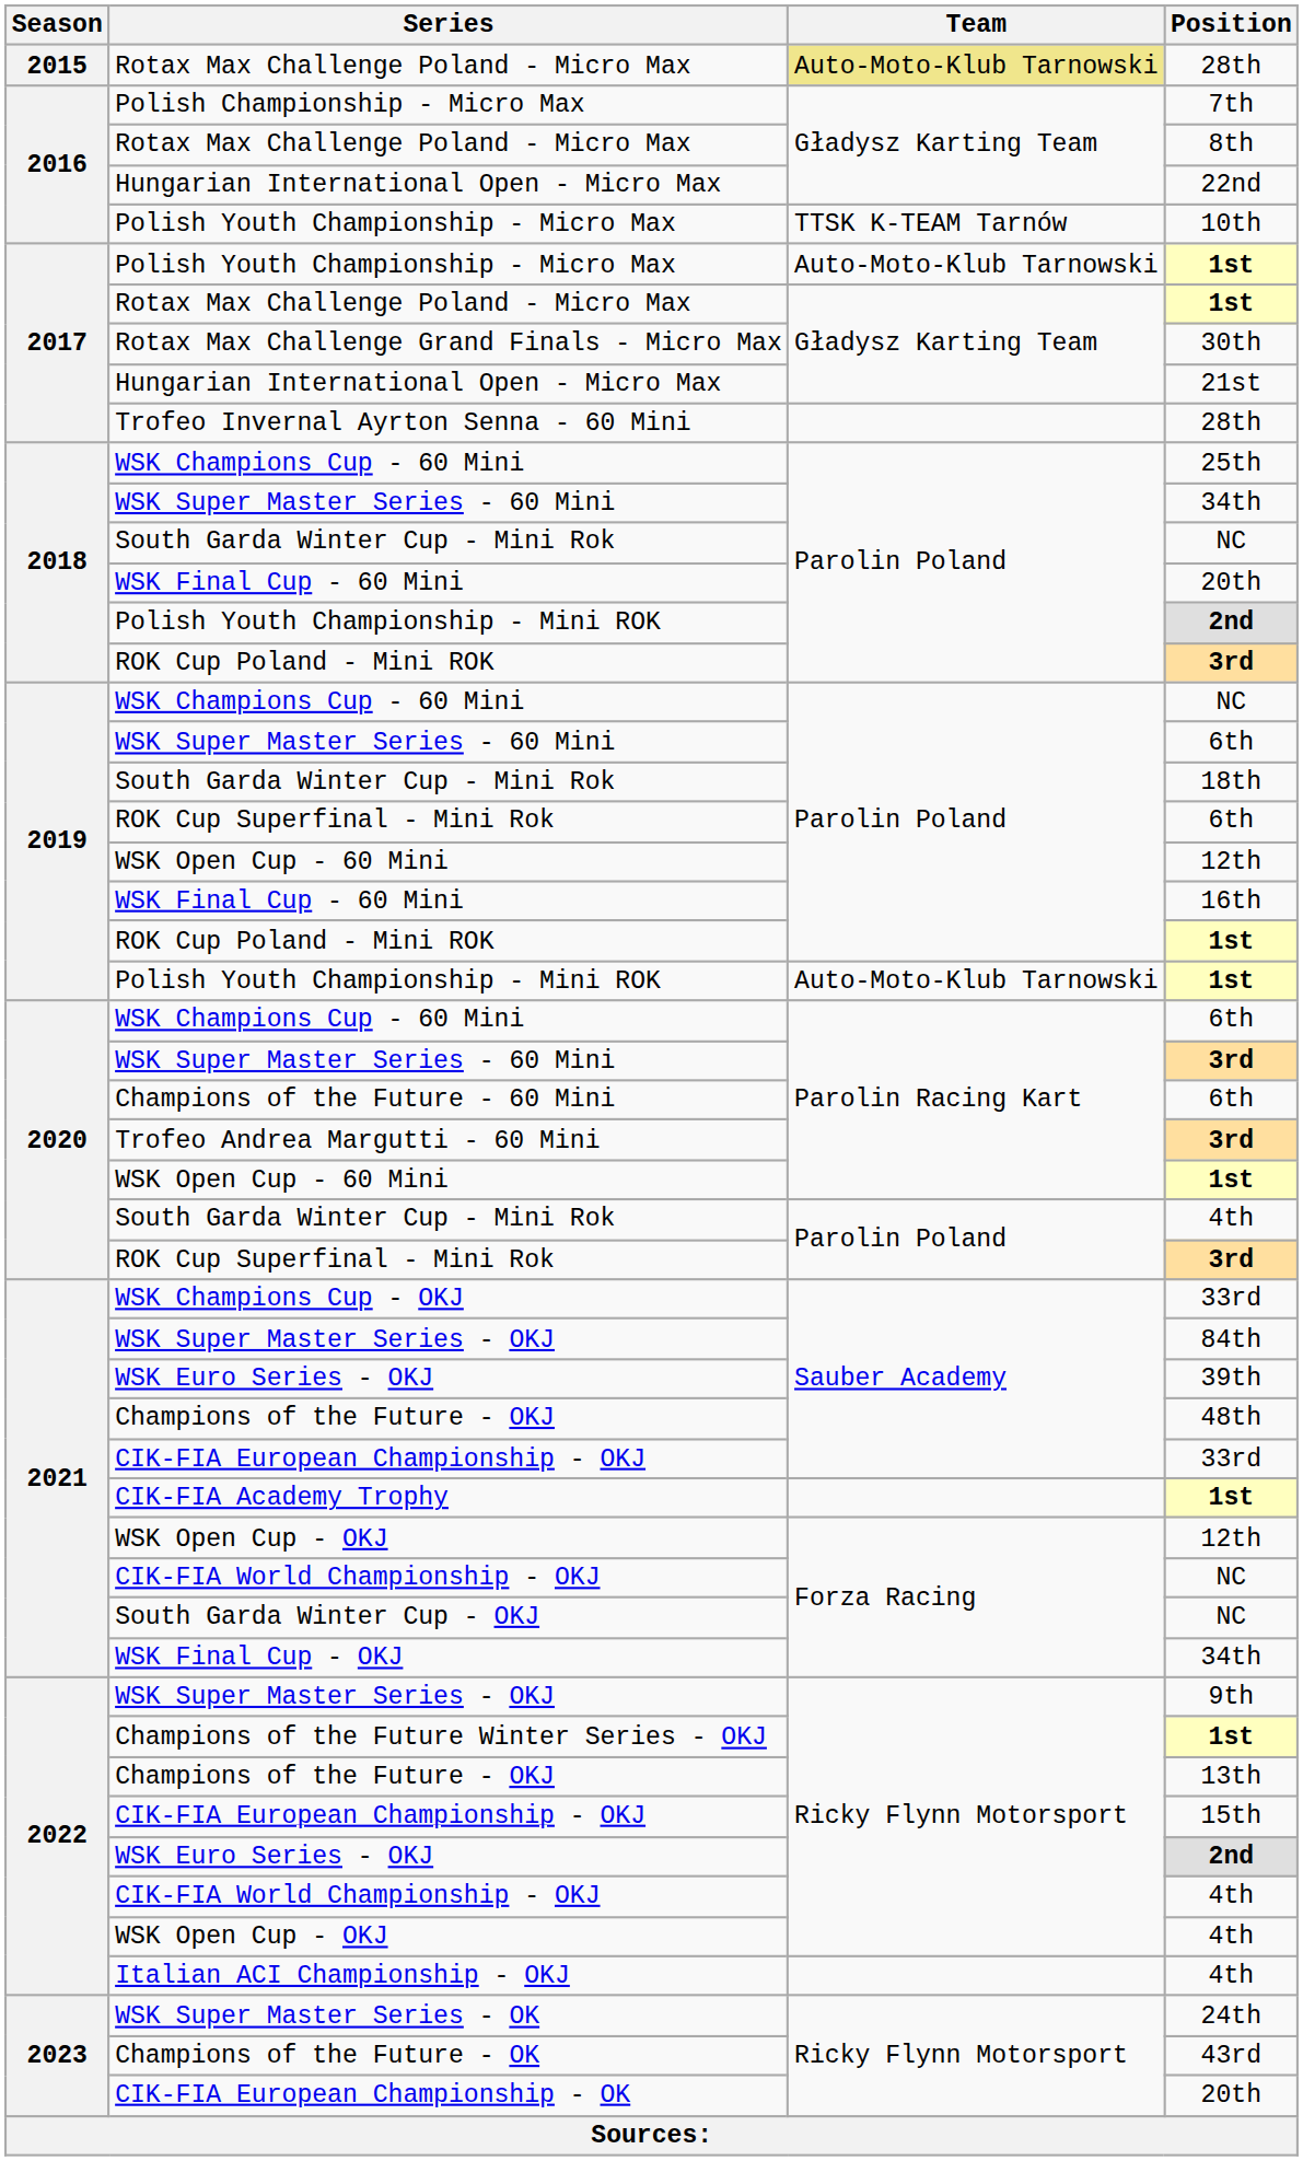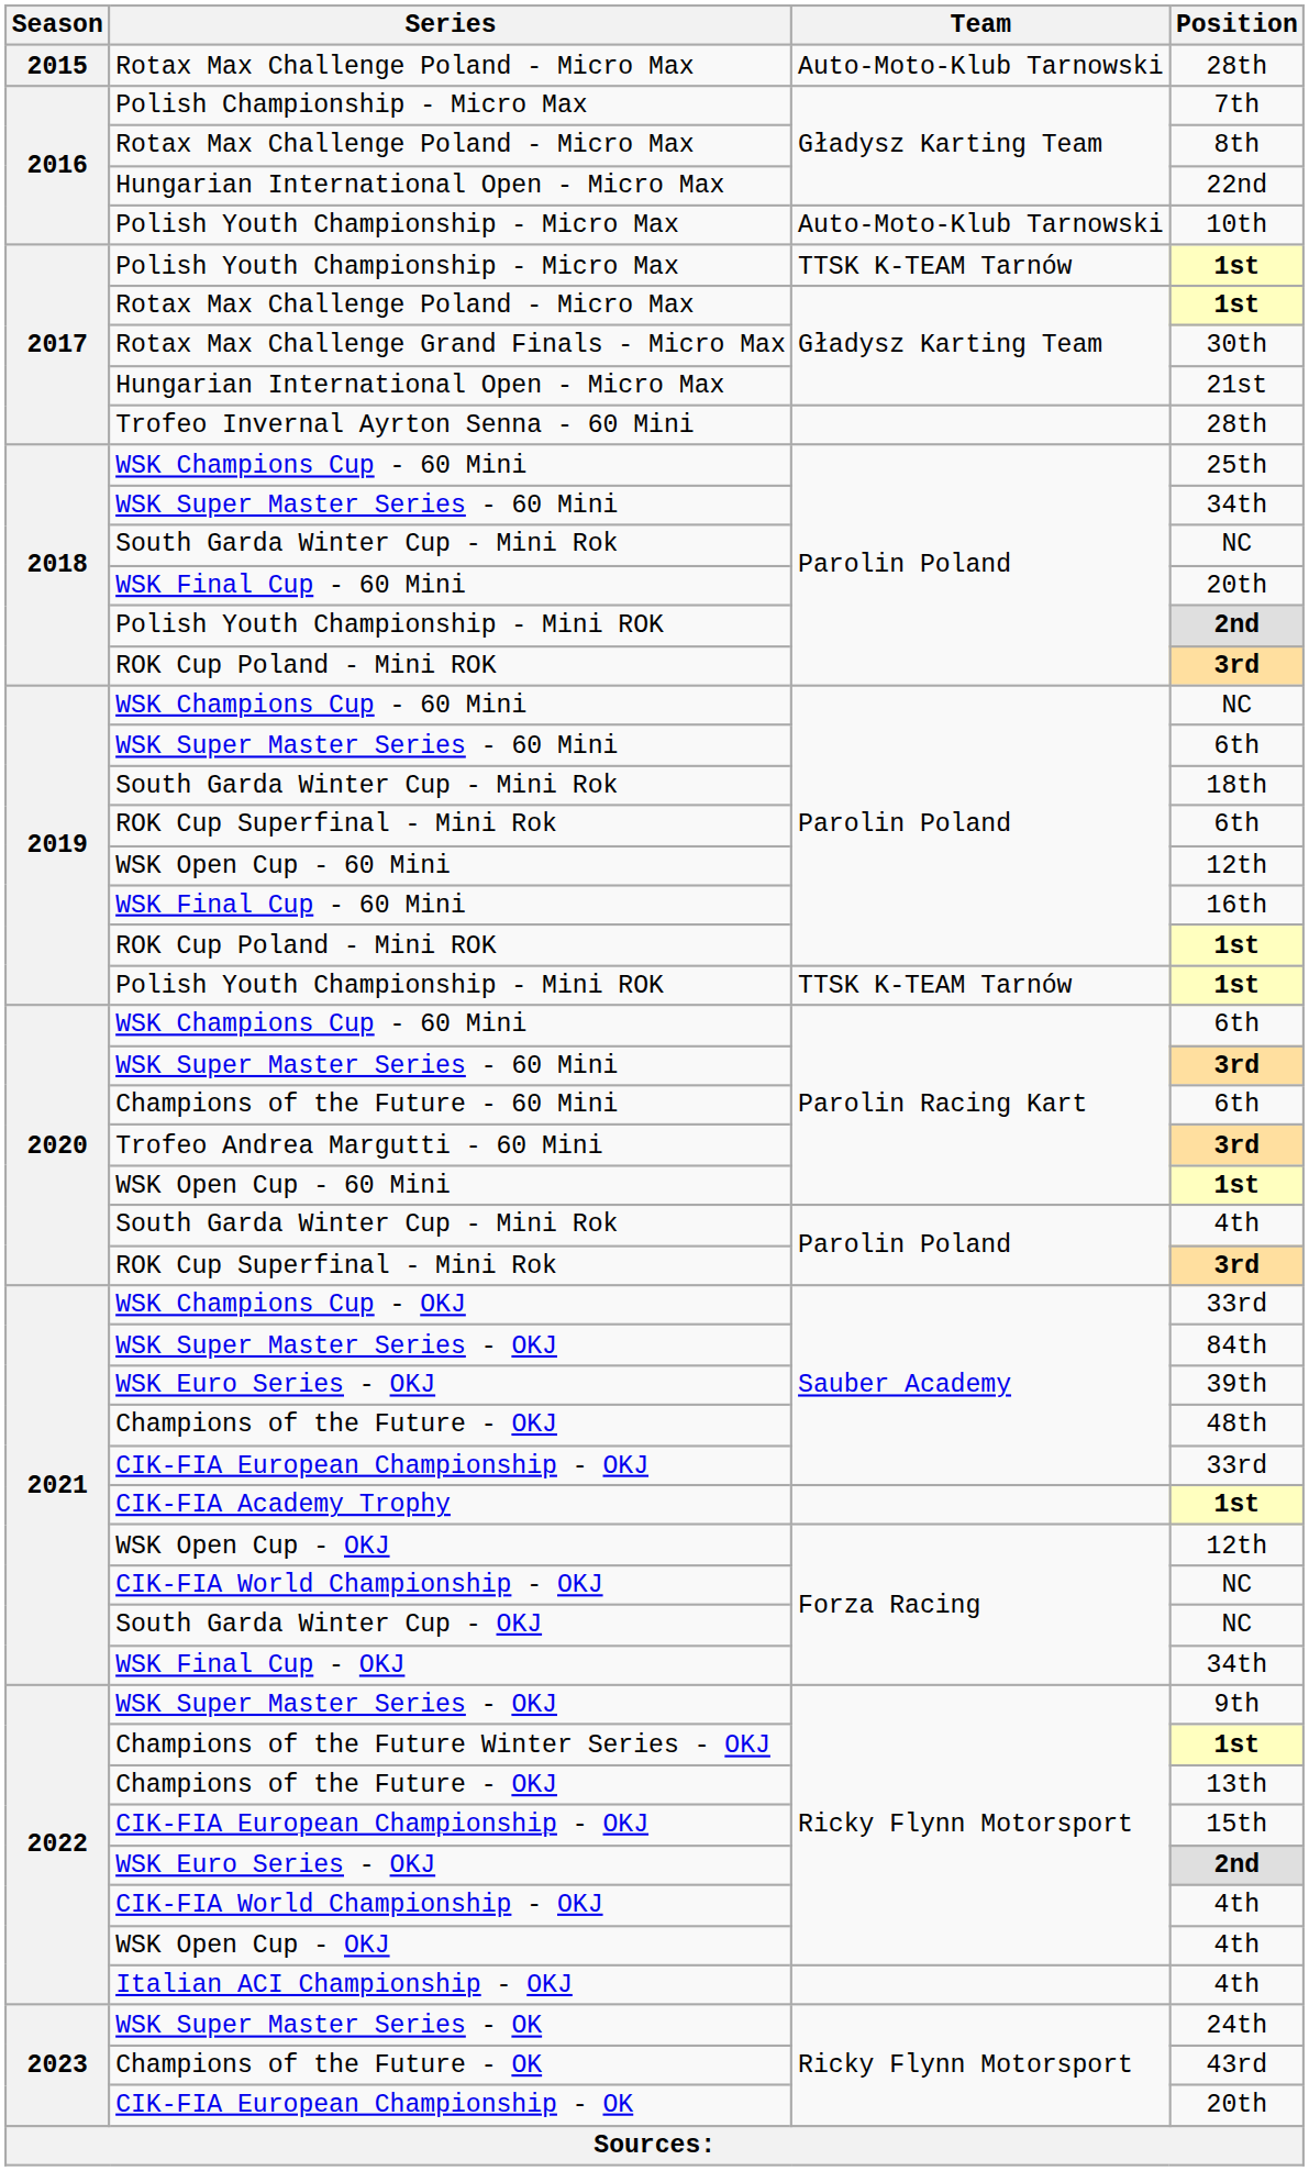Rotax Max Challenge Poland - Micro Max / 28th | Team: khaki background -> no background
Polish Youth Championship - Micro Max / 10th | Team: TTSK K-TEAM Tarnów -> Auto-Moto-Klub Tarnowski
Polish Youth Championship - Micro Max / 1st | Team: Auto-Moto-Klub Tarnowski -> TTSK K-TEAM Tarnów
Polish Youth Championship - Mini ROK / 1st | Team: Auto-Moto-Klub Tarnowski -> TTSK K-TEAM Tarnów
